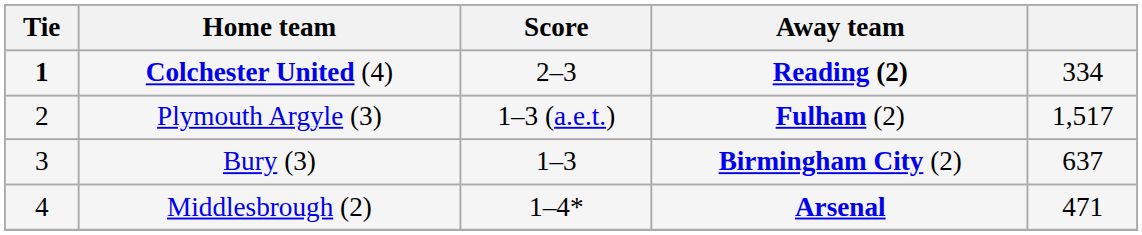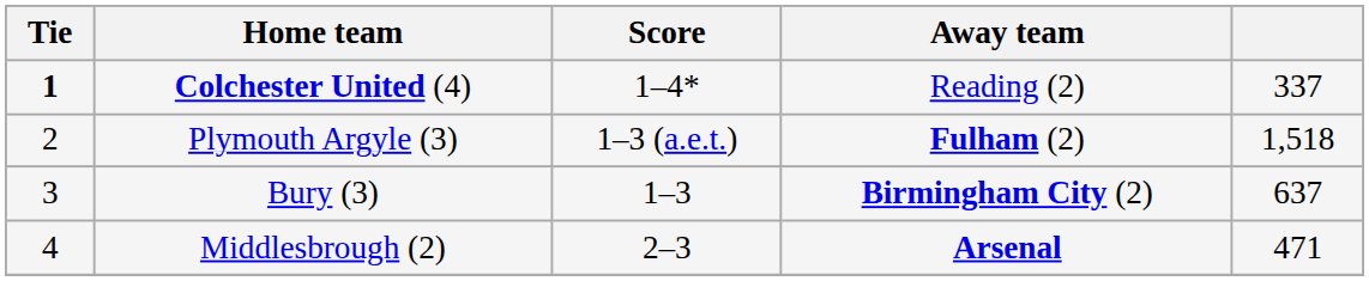Colchester United (4) | Score: 2–3 -> 1–4*
Colchester United (4) | Away team: bold -> normal
Colchester United (4) | column 5: 334 -> 337
Plymouth Argyle (3) | column 5: 1,517 -> 1,518
Middlesbrough (2) | Score: 1–4* -> 2–3
